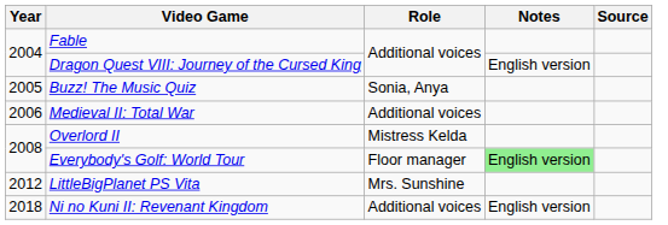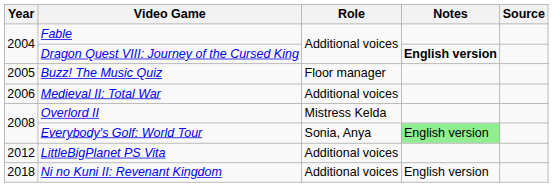Dragon Quest VIII: Journey of the Cursed King | Notes: normal -> bold
Buzz! The Music Quiz | Role: Sonia, Anya -> Floor manager
Everybody's Golf: World Tour | Role: Floor manager -> Sonia, Anya
LittleBigPlanet PS Vita | Role: Mrs. Sunshine -> Additional voices
